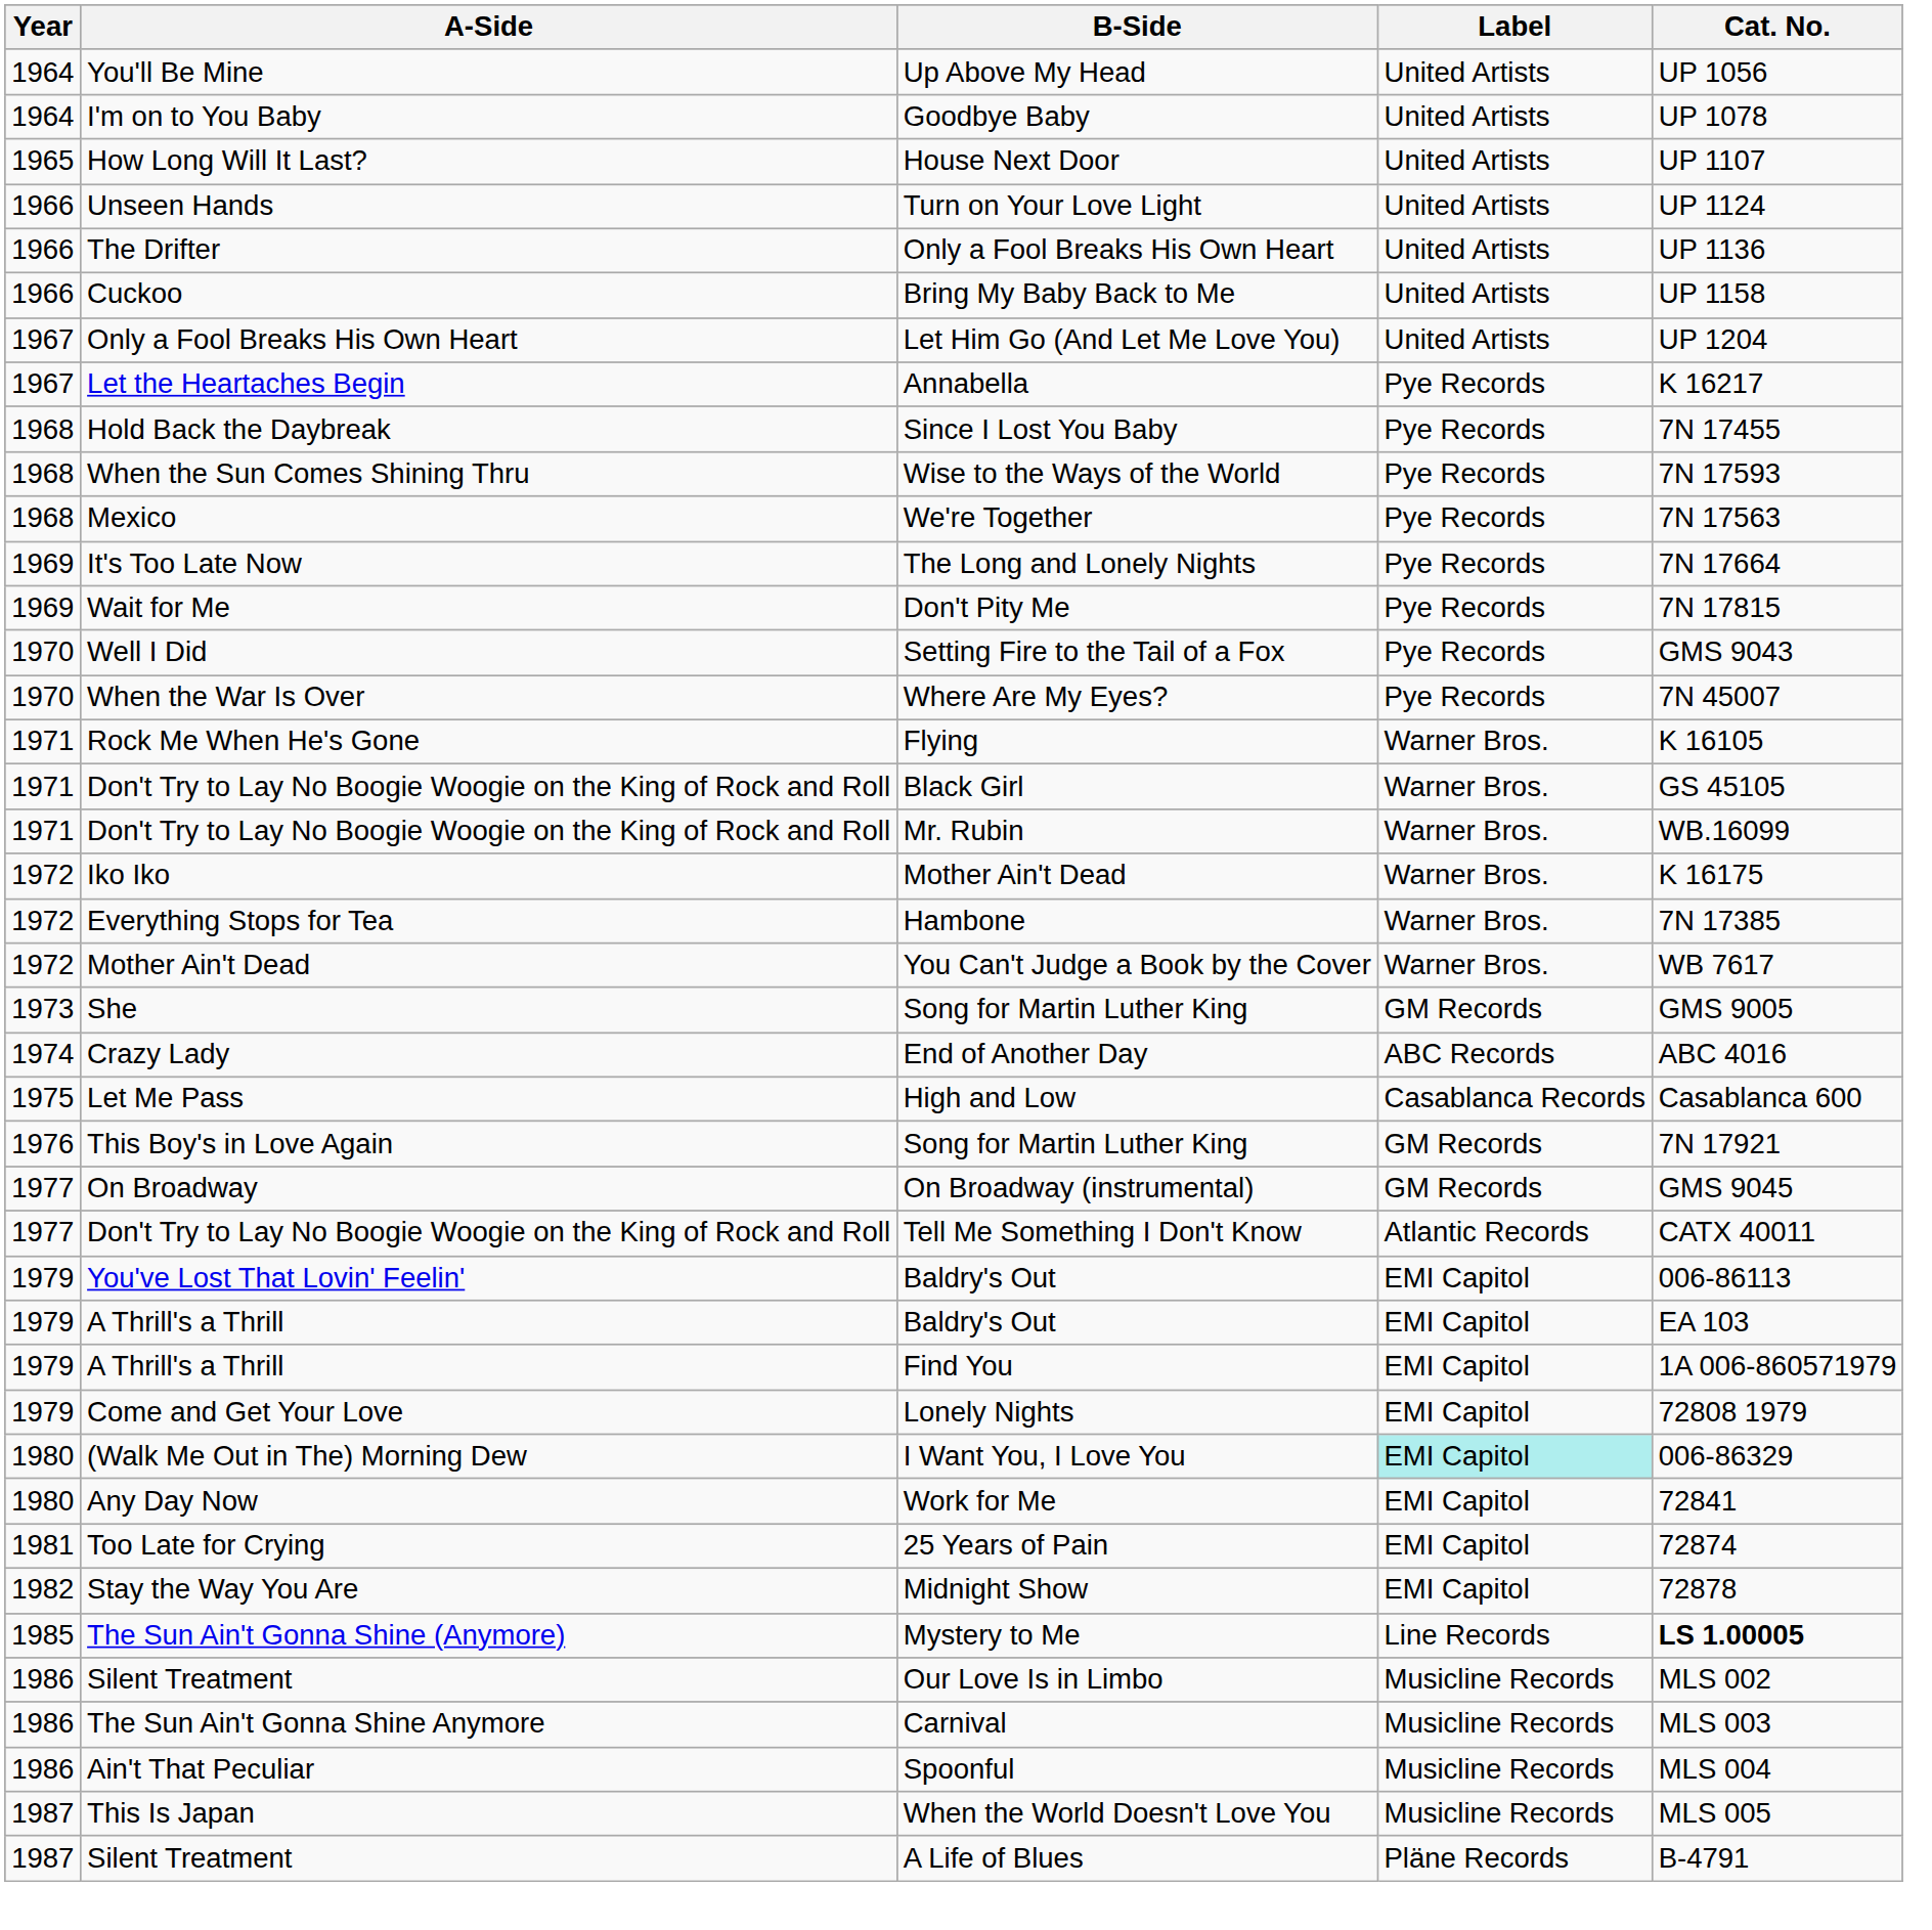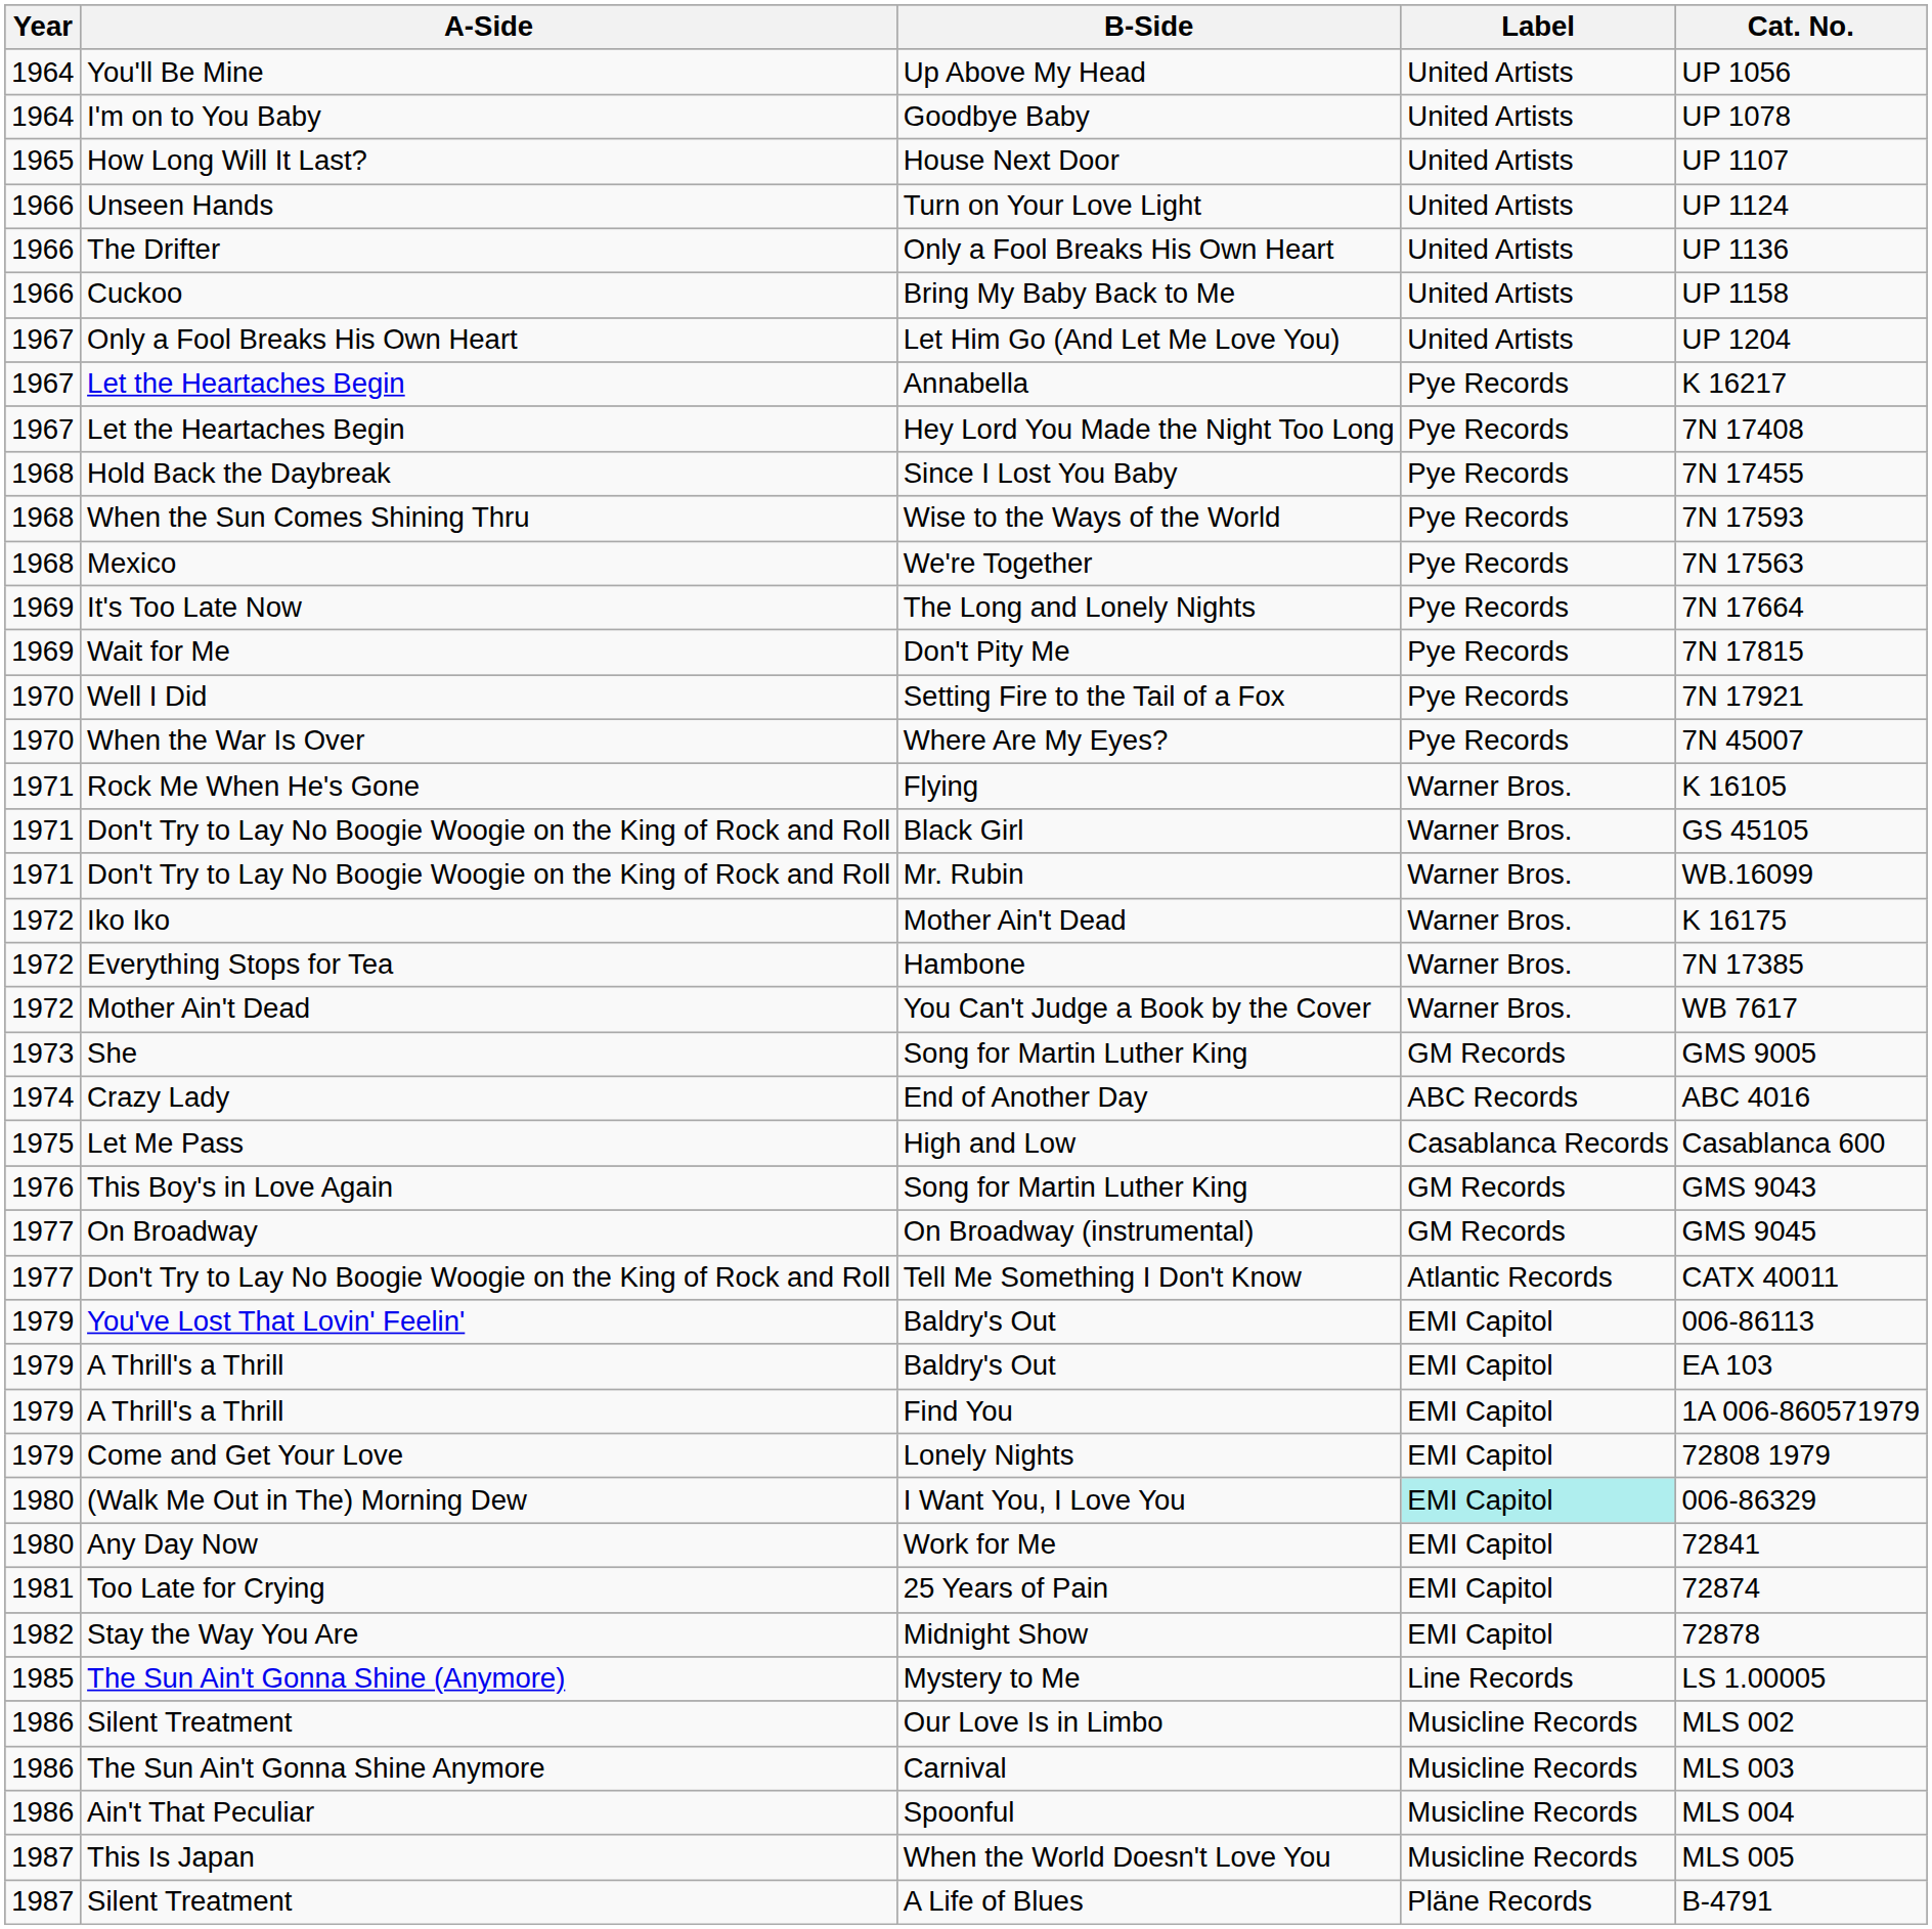+ row: 1967 | Let the Heartaches Begin | Hey Lord You Made the Night Too Long | Pye Records | 7N 17408
Setting Fire to the Tail of a Fox | Cat. No.: GMS 9043 -> 7N 17921
This Boy's in Love Again / Song for Martin Luther King | Cat. No.: 7N 17921 -> GMS 9043
Mystery to Me | Cat. No.: bold -> normal
